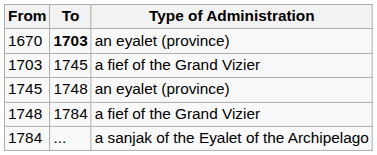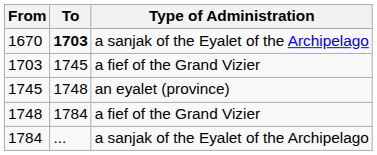1670 | Type of Administration: an eyalet (province) -> a sanjak of the Eyalet of the Archipelago
